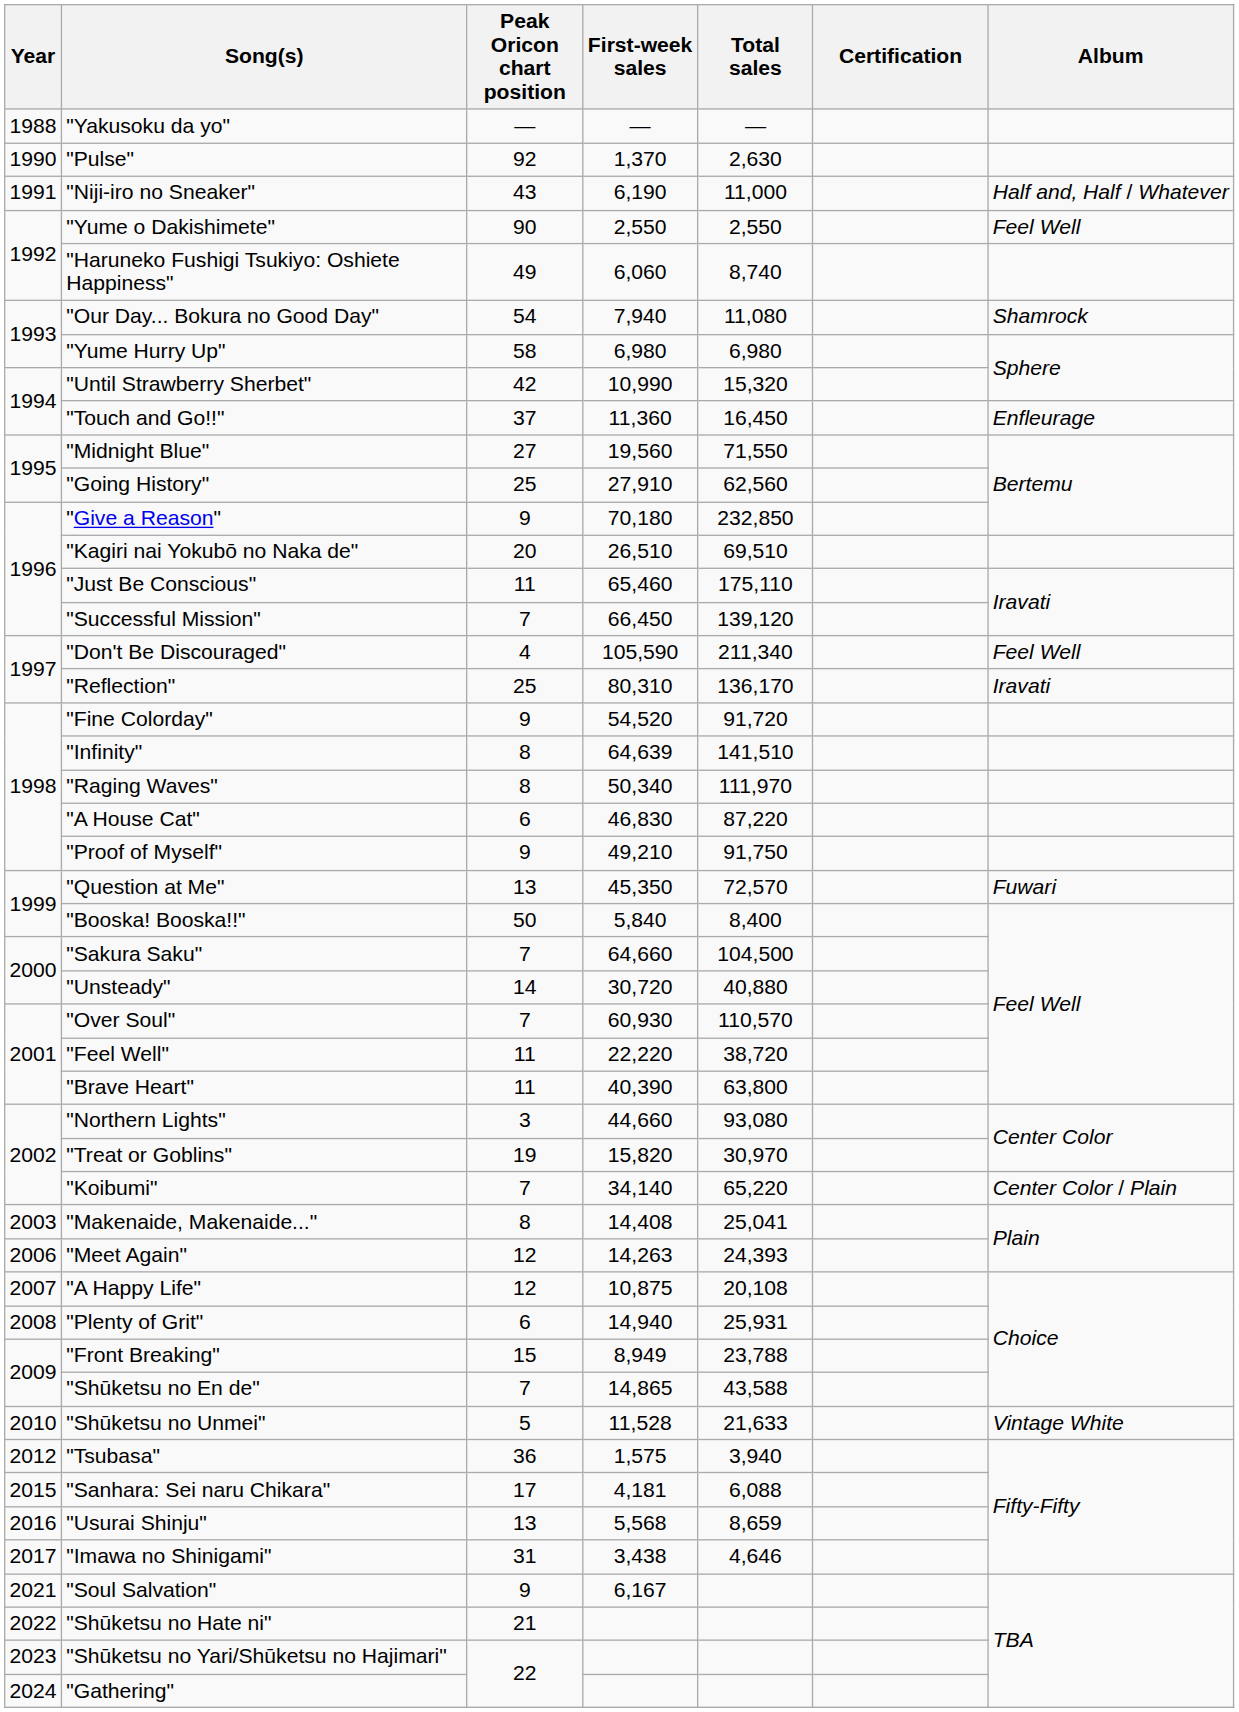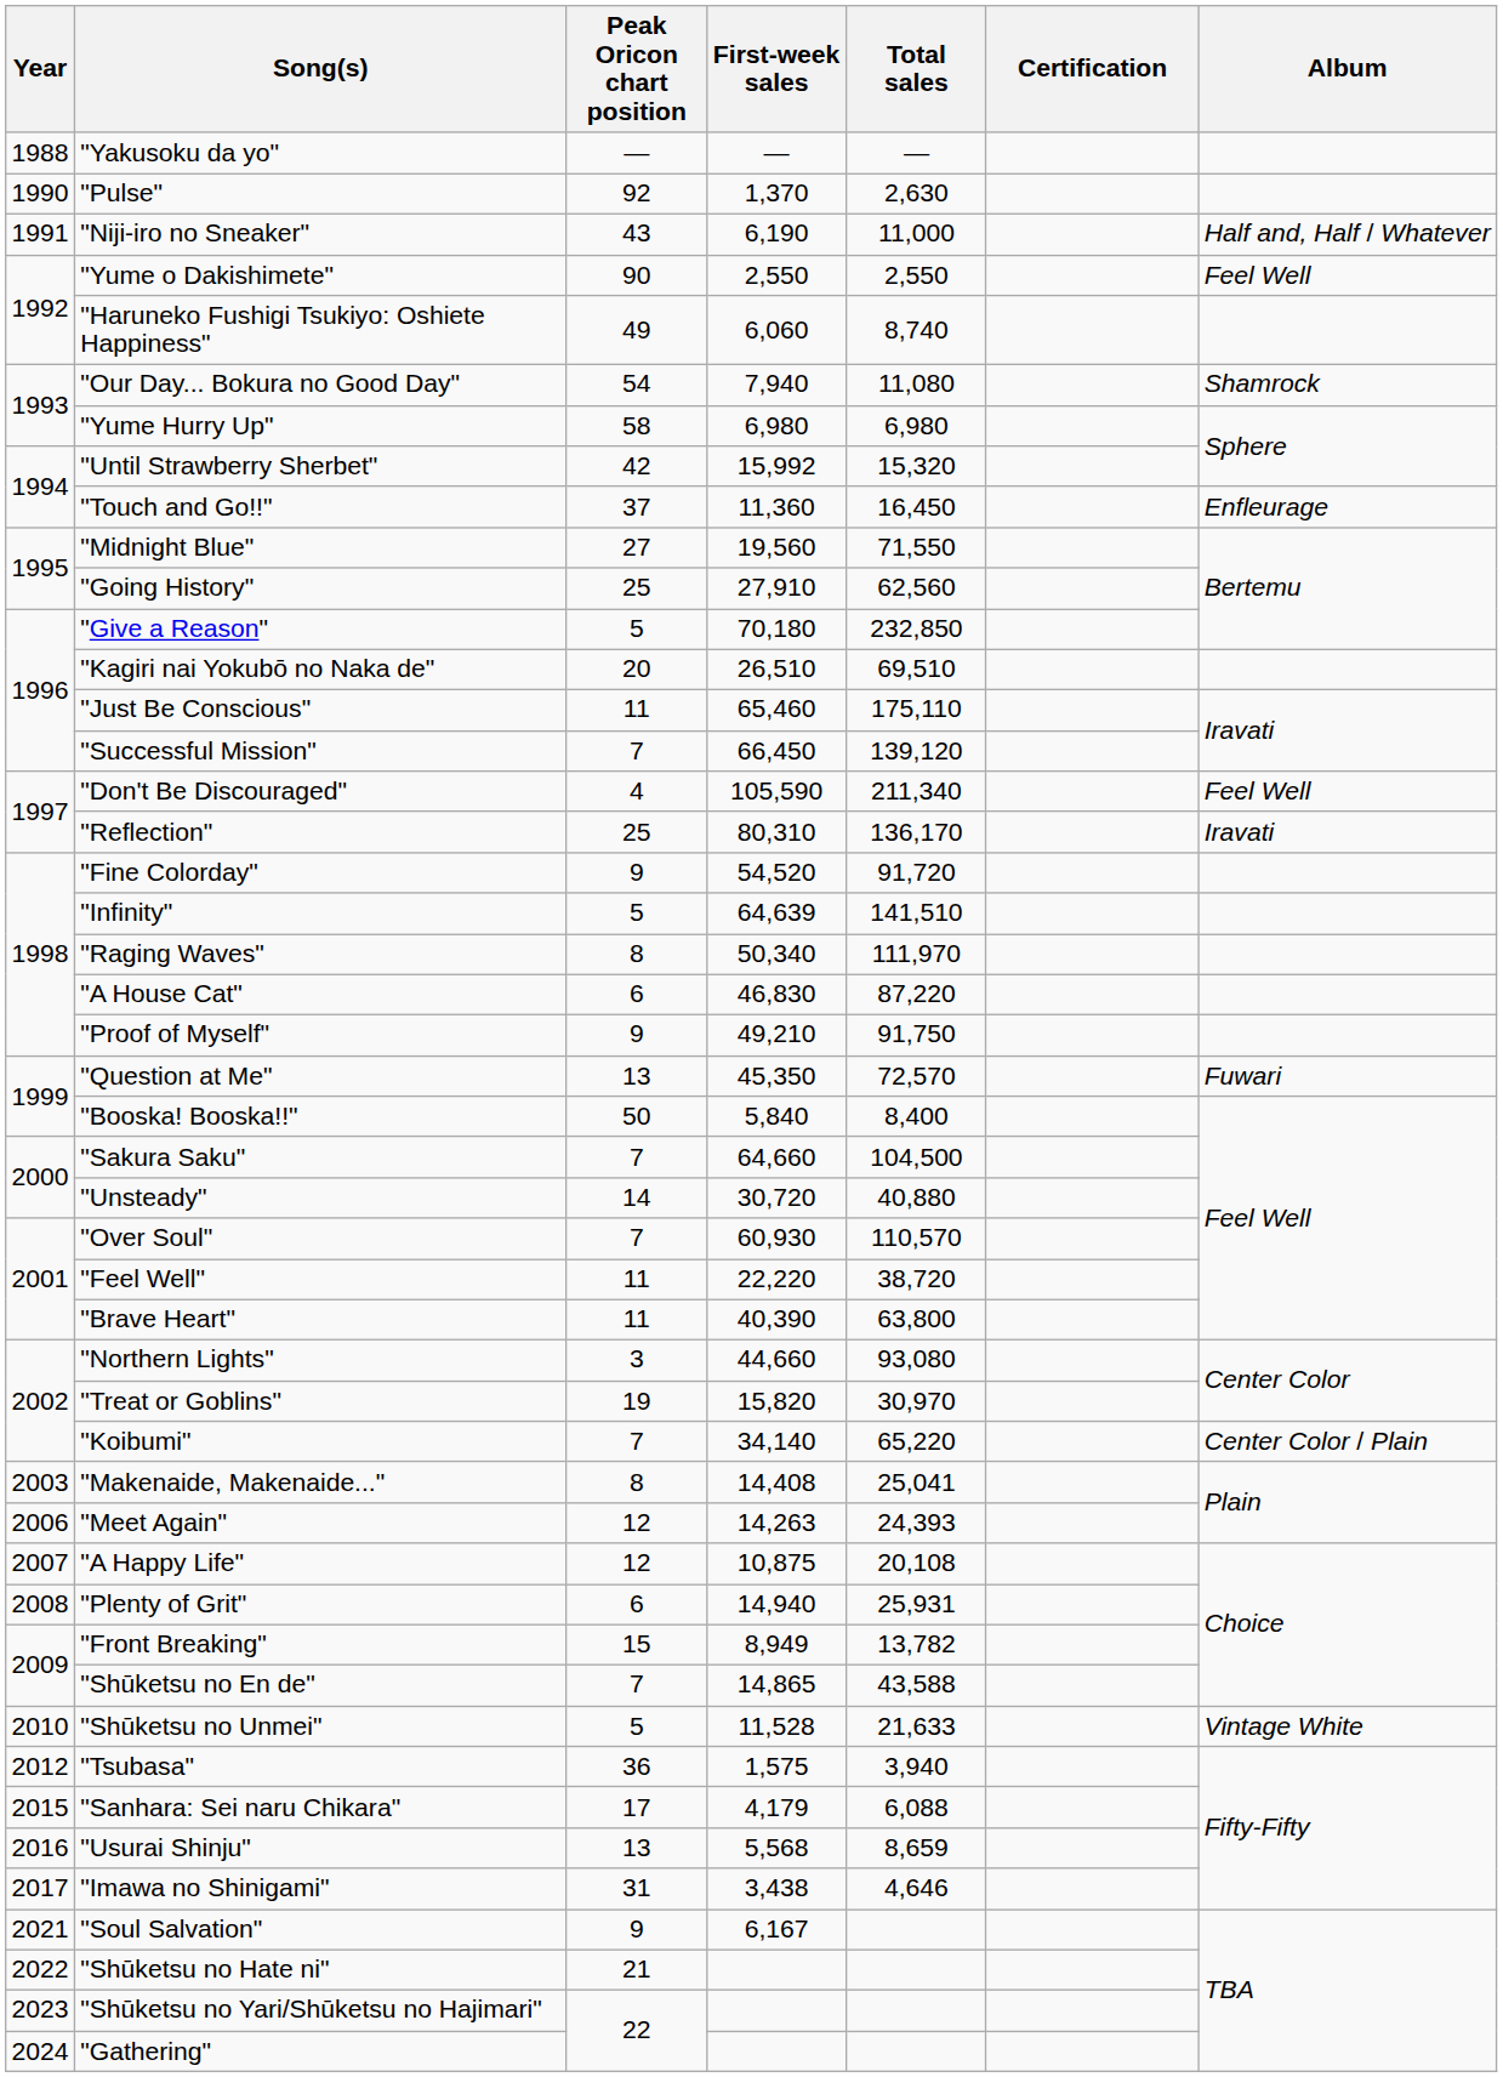"Until Strawberry Sherbet" | First-week sales: 10,990 -> 15,992
"Give a Reason" | Peak Oricon chart position: 9 -> 5
"Infinity" | Peak Oricon chart position: 8 -> 5
"Front Breaking" | Total sales: 23,788 -> 13,782
"Sanhara: Sei naru Chikara" | First-week sales: 4,181 -> 4,179
